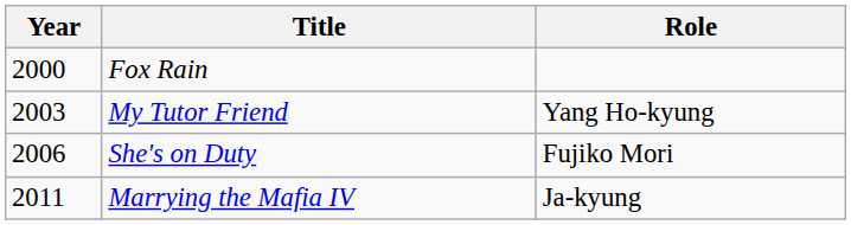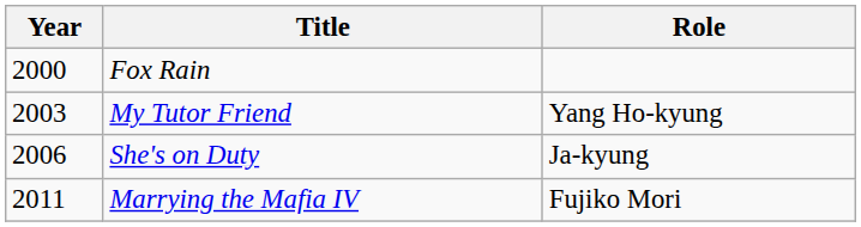She's on Duty | Role: Fujiko Mori -> Ja-kyung
Marrying the Mafia IV | Role: Ja-kyung -> Fujiko Mori
